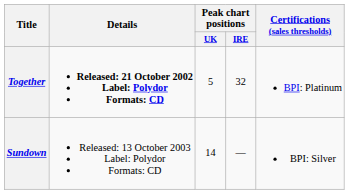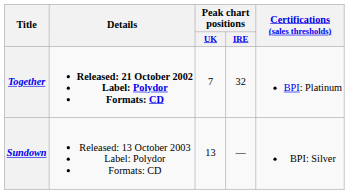Together | Peak chart positions / UK: 5 -> 7
Sundown | Peak chart positions / UK: 14 -> 13
